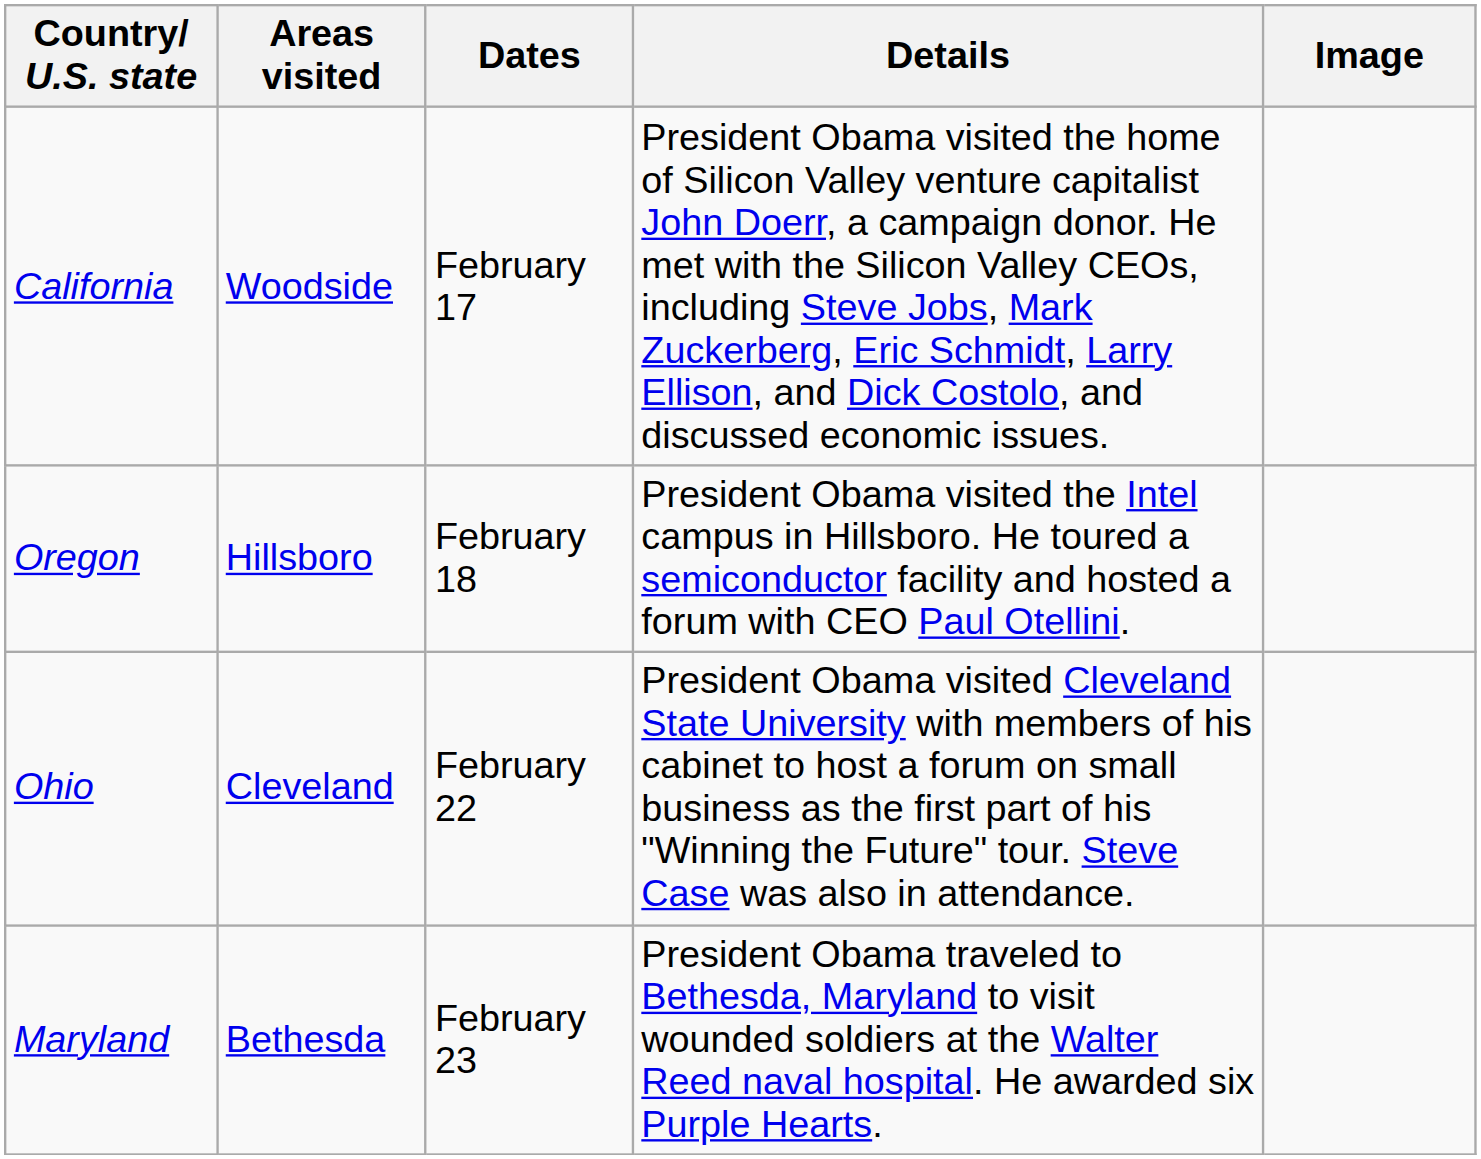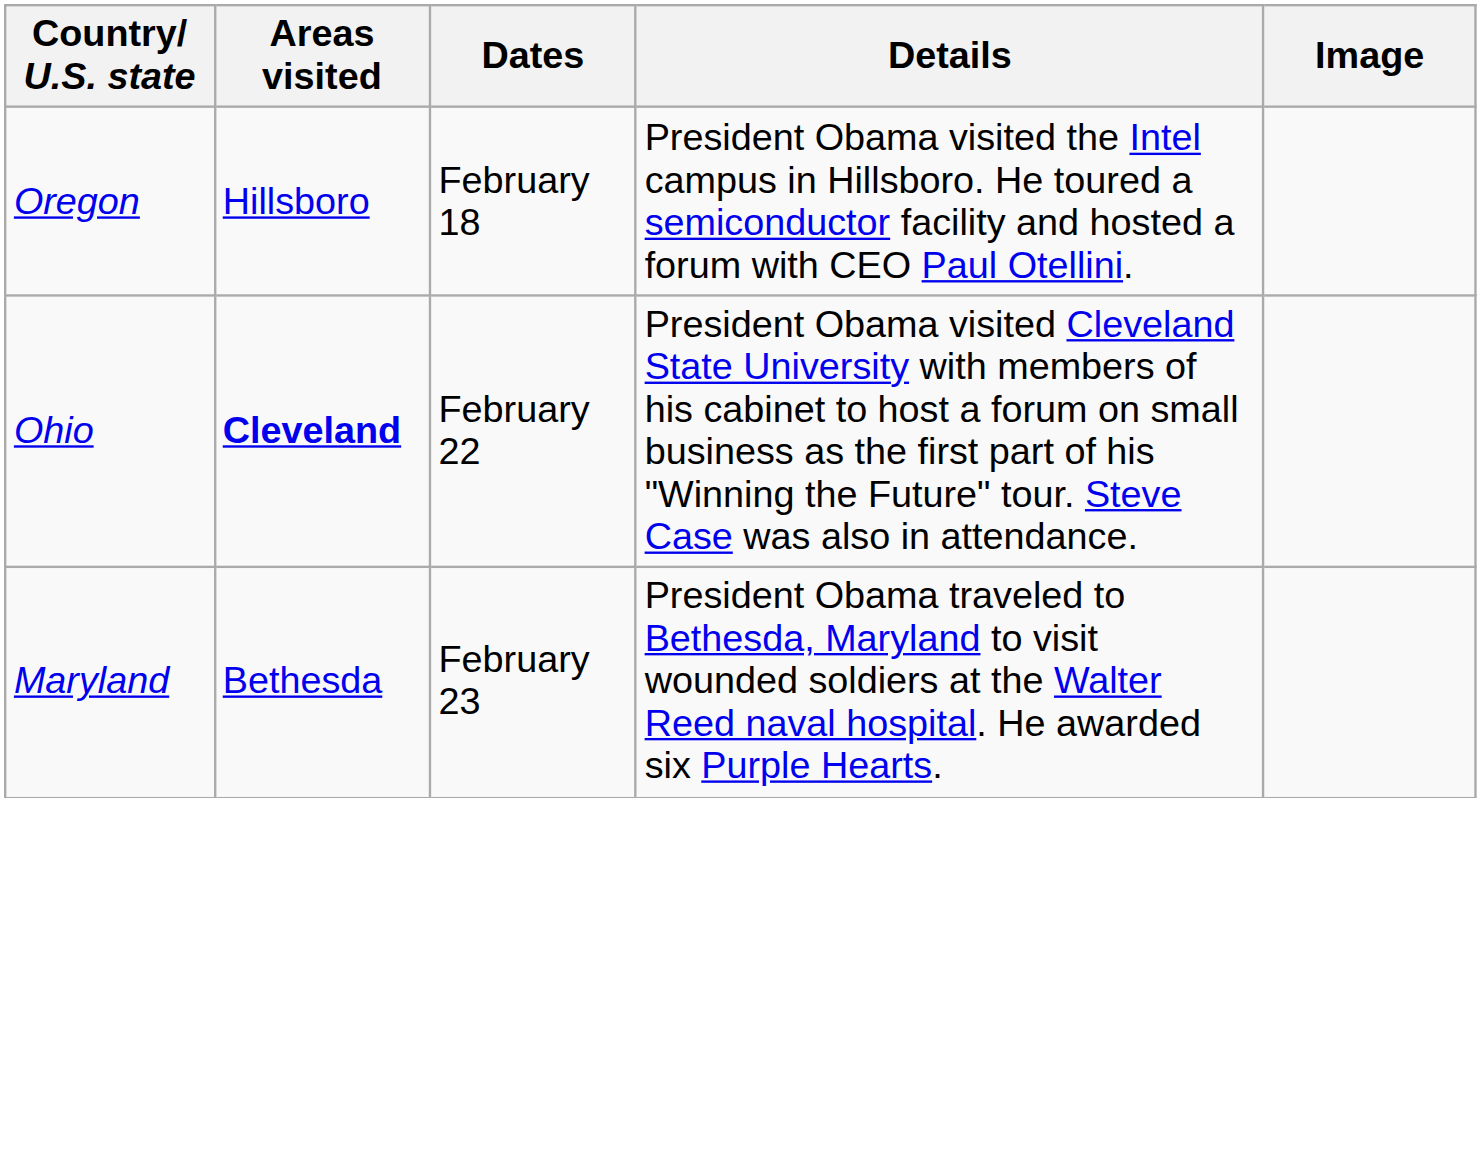- row: California | Woodside | February 17 | President Obama visited the home of Silicon Valley venture capitalist John Doerr, a campaign donor. He met with the Silicon Valley CEOs, including Steve Jobs, Mark Zuckerberg, Eric Schmidt, Larry Ellison, and Dick Costolo, and discussed economic issues.
Ohio | Areas visited: normal -> bold
